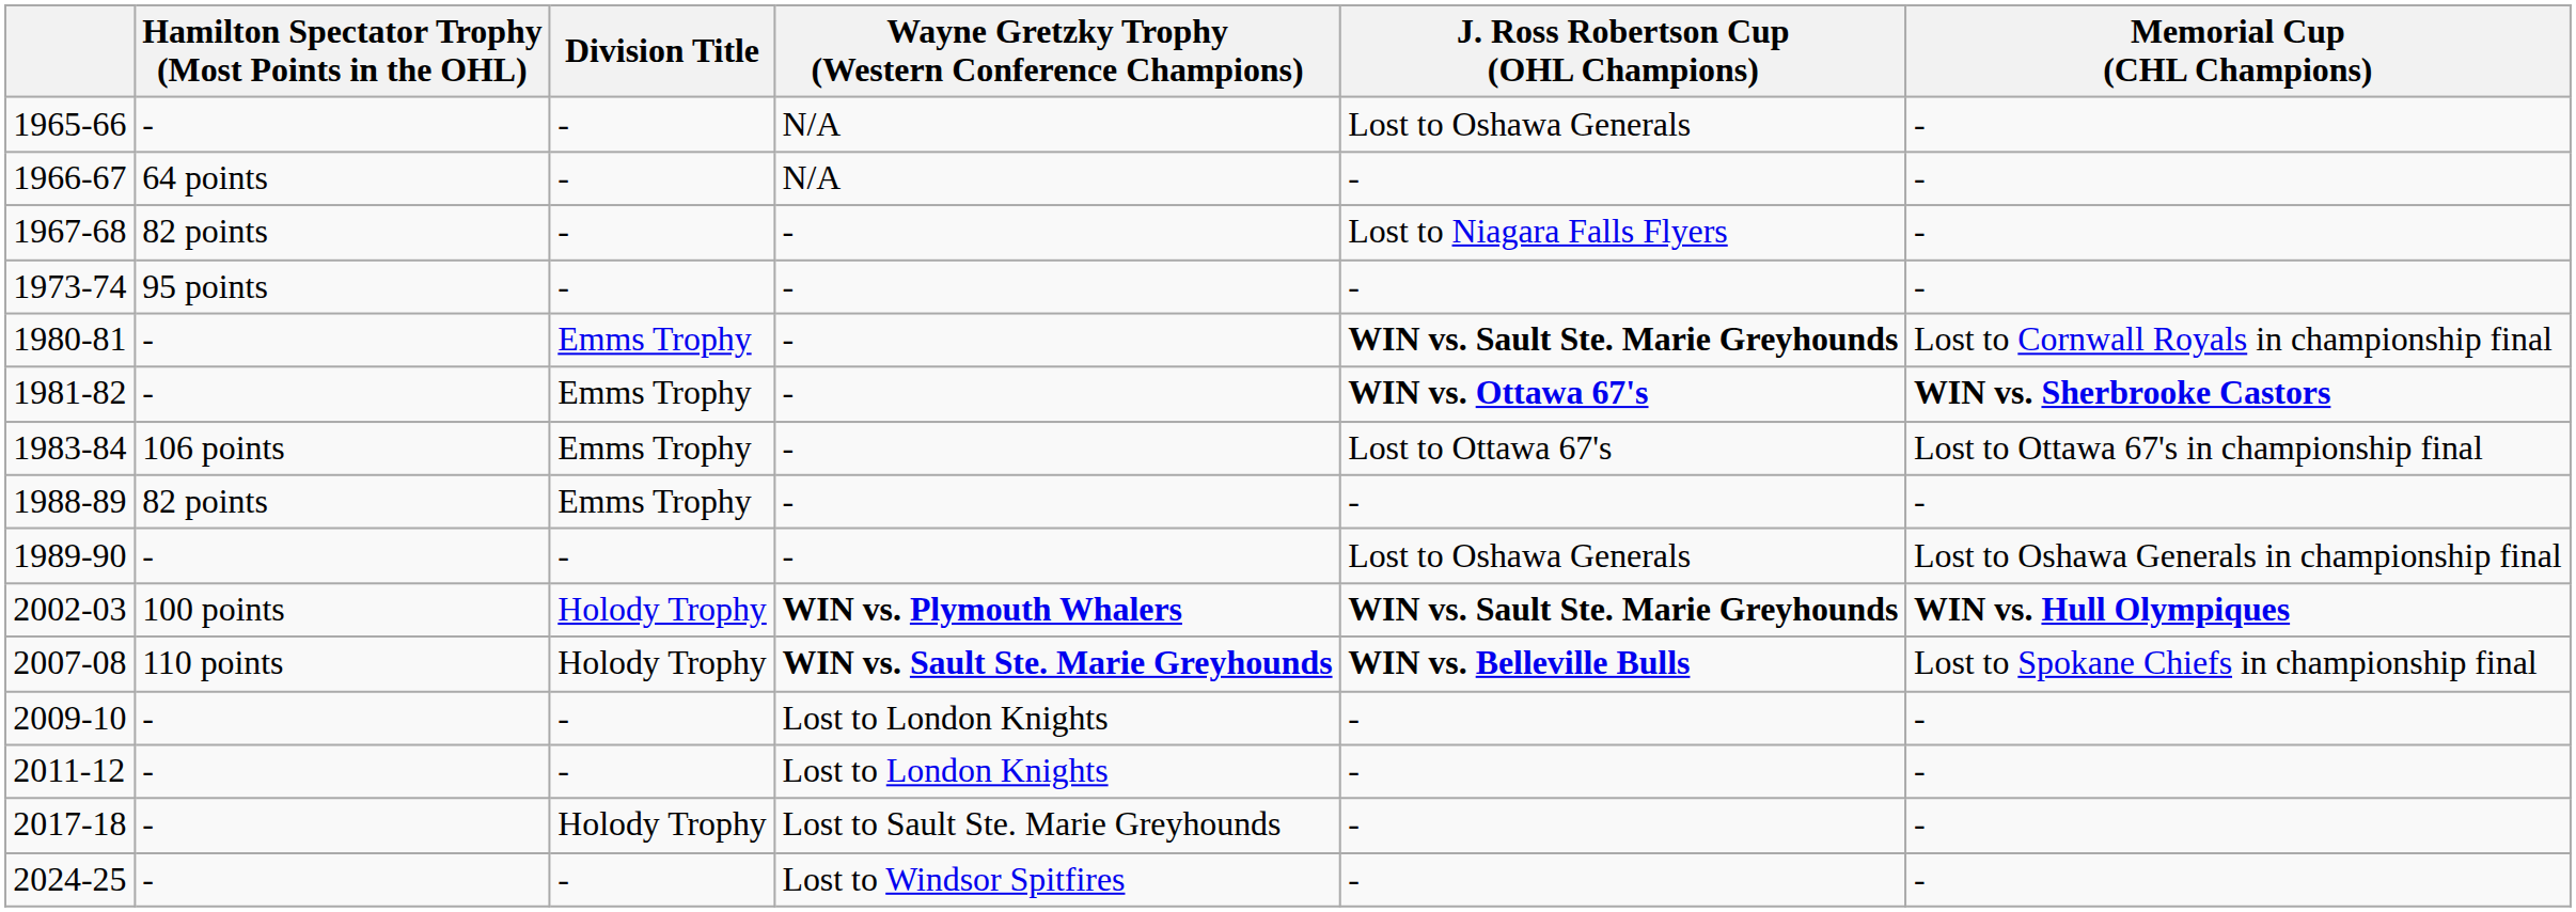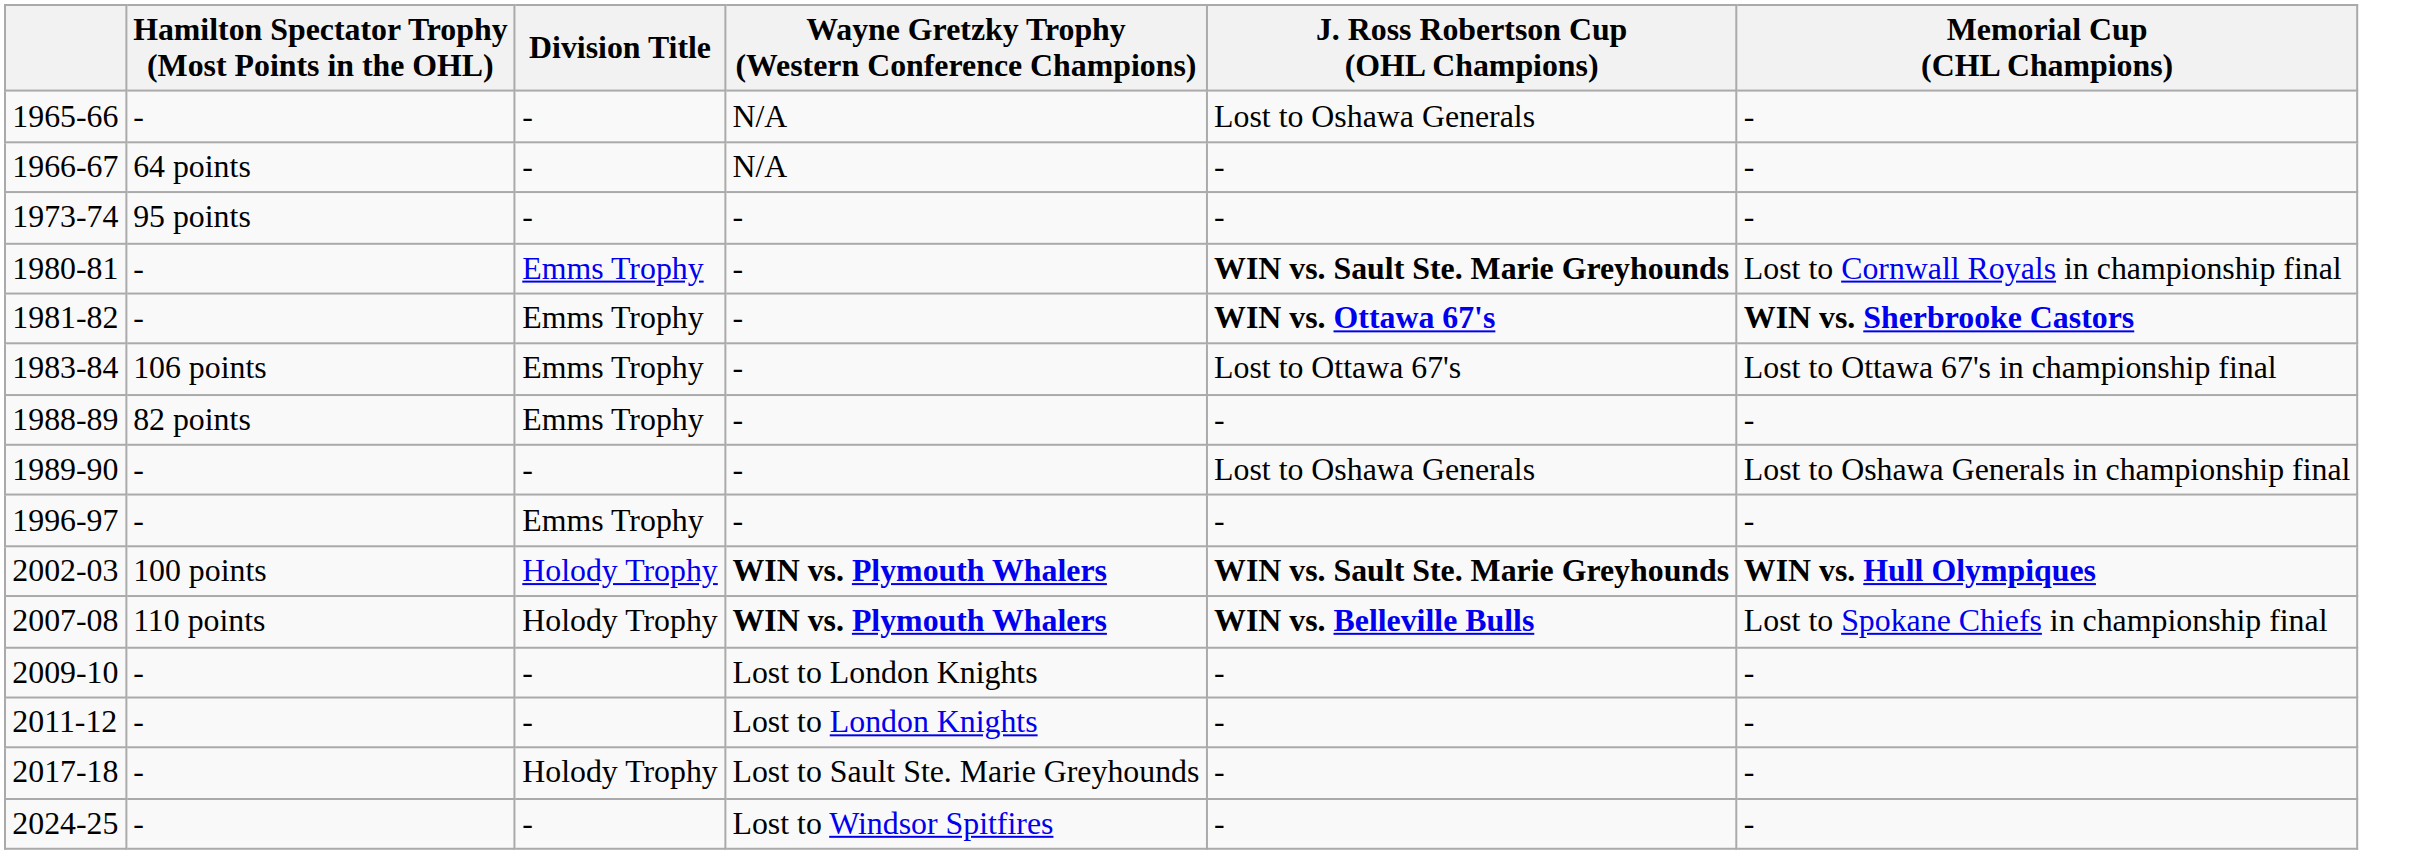- row: 1967-68 | 82 points | - | - | Lost to Niagara Falls Flyers | -
+ row: 1996-97 | - | Emms Trophy | - | - | -
2007-08 | Wayne Gretzky Trophy (Western Conference Champions): WIN vs. Sault Ste. Marie Greyhounds -> WIN vs. Plymouth Whalers
